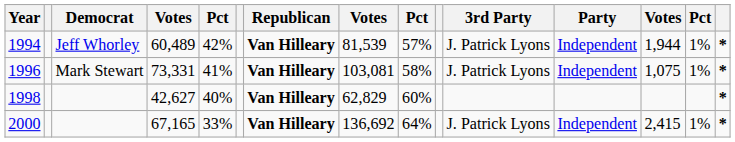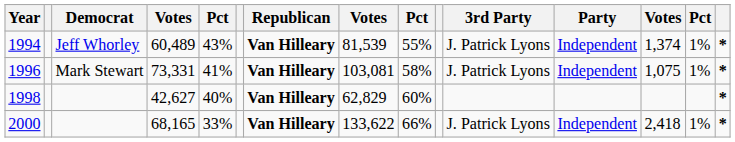1994 | column 5: 42% -> 43%
1994 | column 9: 57% -> 55%
1994 | column 13: 1,944 -> 1,374
2000 | column 4: 67,165 -> 68,165
2000 | column 8: 136,692 -> 133,622
2000 | column 9: 64% -> 66%
2000 | column 13: 2,415 -> 2,418
